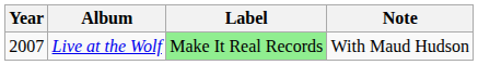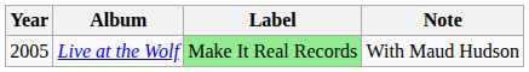Live at the Wolf | Year: 2007 -> 2005
